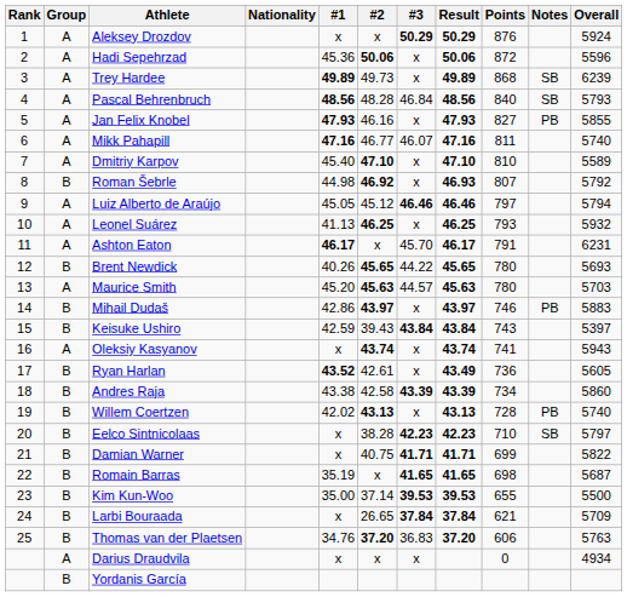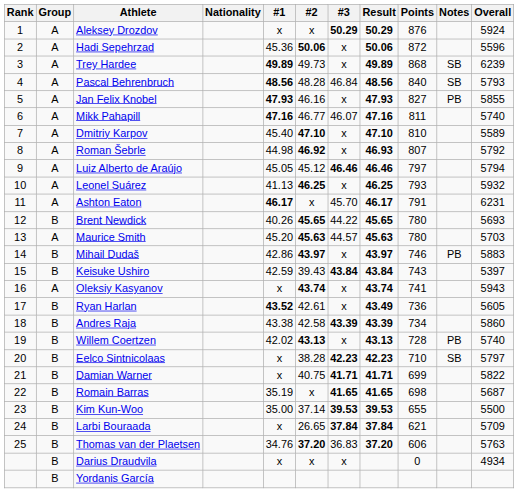Roman Šebrle | Group: B -> A
Darius Draudvila | Group: A -> B
